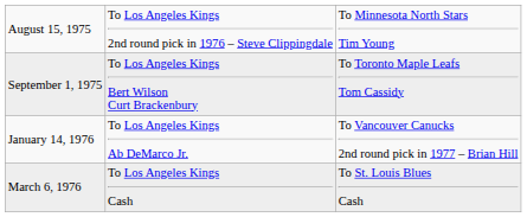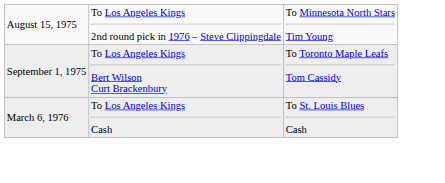- row: January 14, 1976 | To Los Angeles Kings Ab DeMarco Jr. | To Vancouver Canucks 2nd round pick in 1977 – Brian Hill
